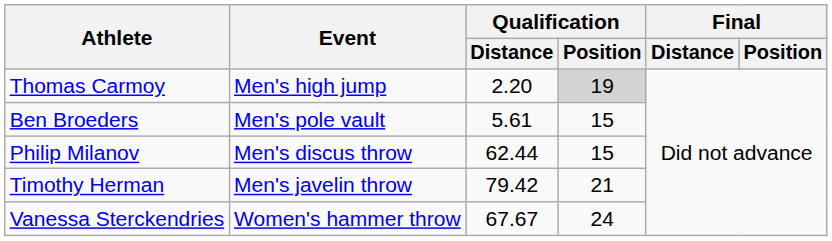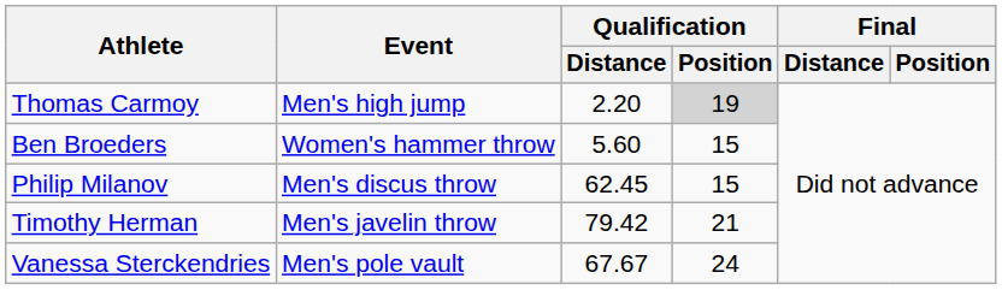Ben Broeders | Event: Men's pole vault -> Women's hammer throw
Ben Broeders | Qualification / Distance: 5.61 -> 5.60
Philip Milanov | Qualification / Distance: 62.44 -> 62.45
Vanessa Sterckendries | Event: Women's hammer throw -> Men's pole vault
